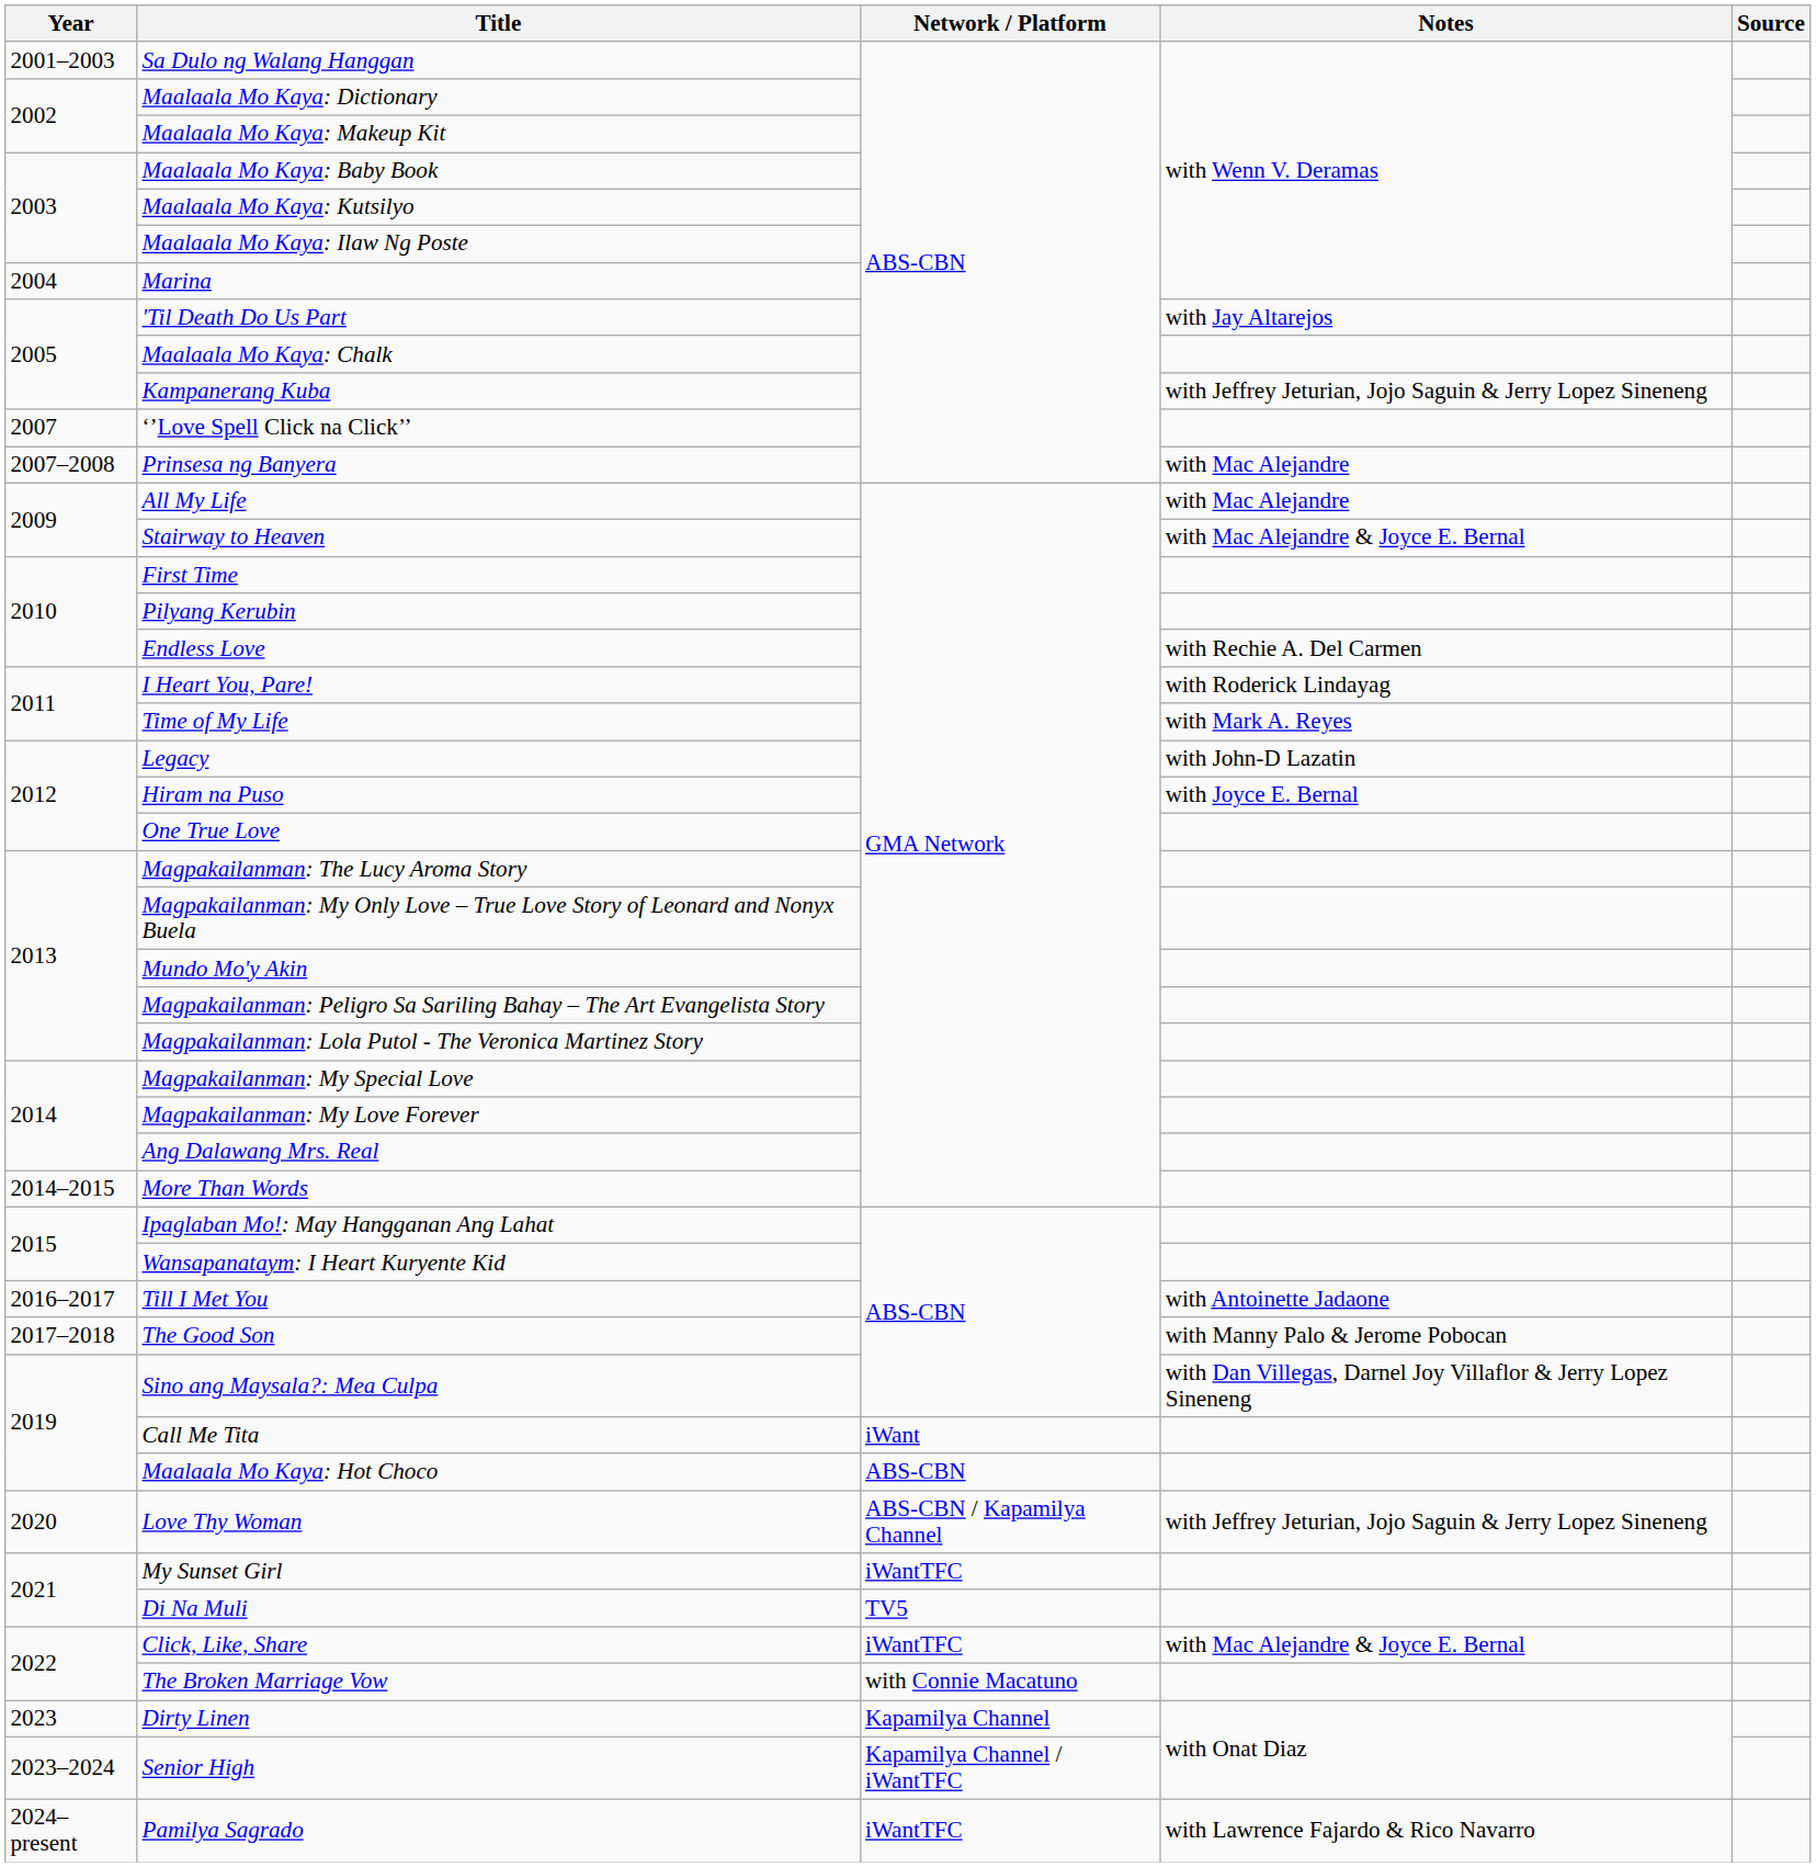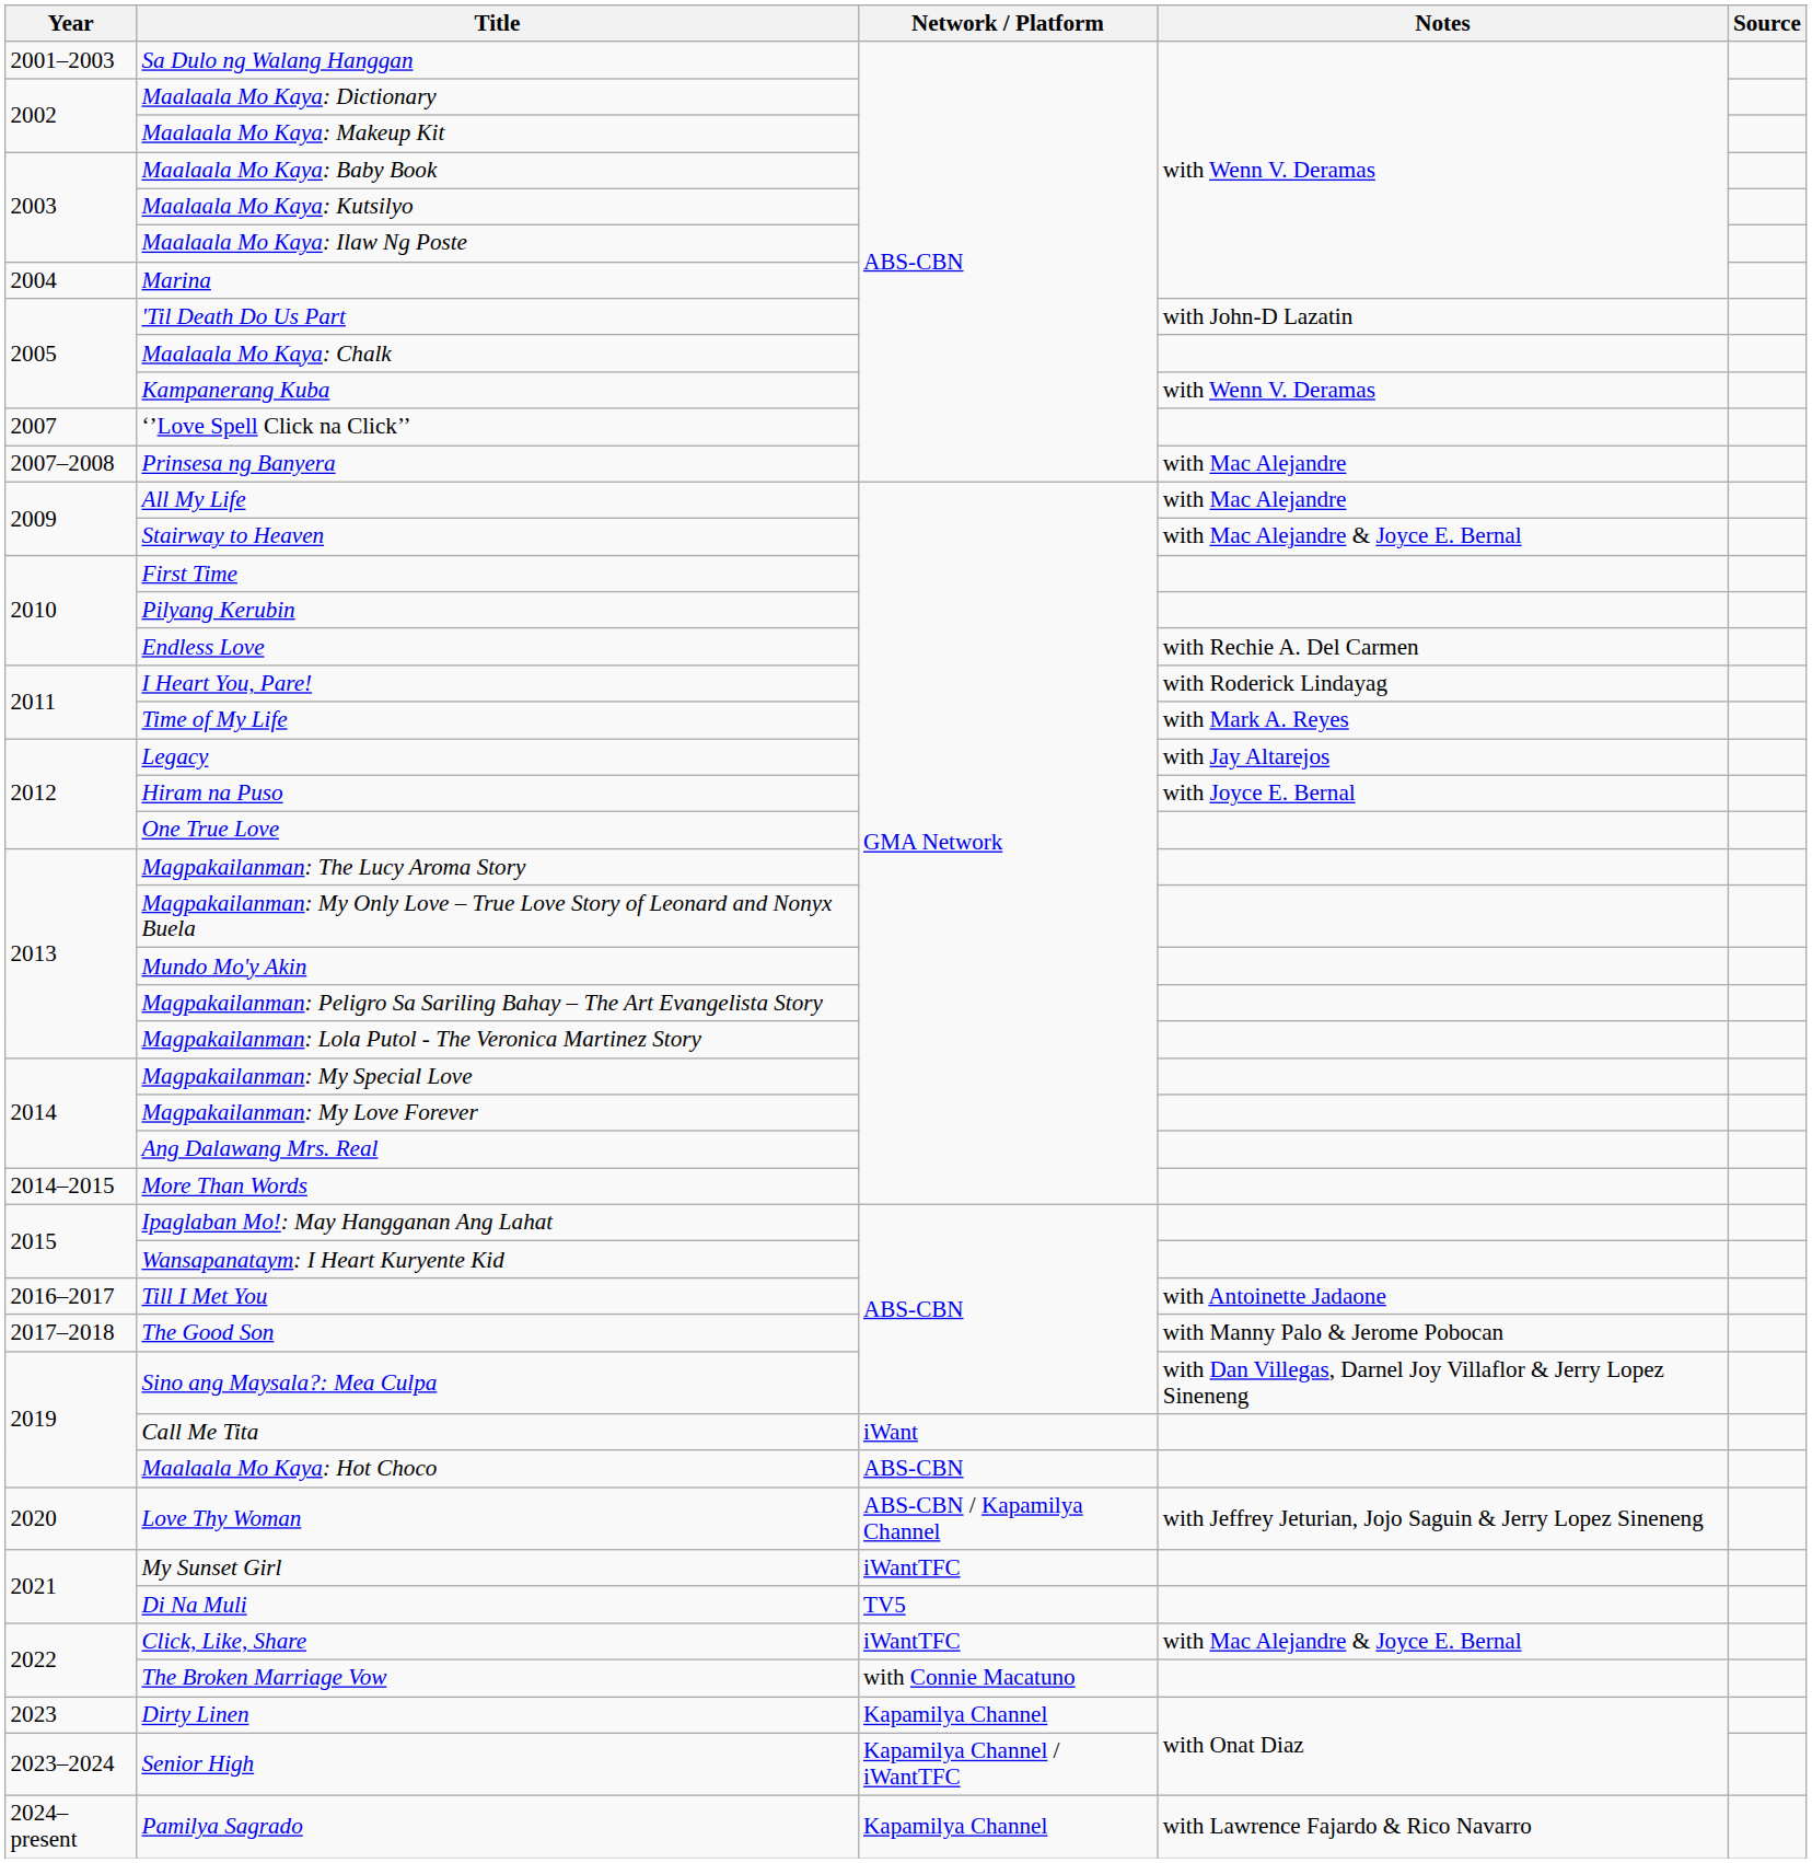'Til Death Do Us Part | Notes: with Jay Altarejos -> with John-D Lazatin
Kampanerang Kuba | Notes: with Jeffrey Jeturian, Jojo Saguin & Jerry Lopez Sineneng -> with Wenn V. Deramas
Legacy | Notes: with John-D Lazatin -> with Jay Altarejos
Pamilya Sagrado | Network / Platform: iWantTFC -> Kapamilya Channel
